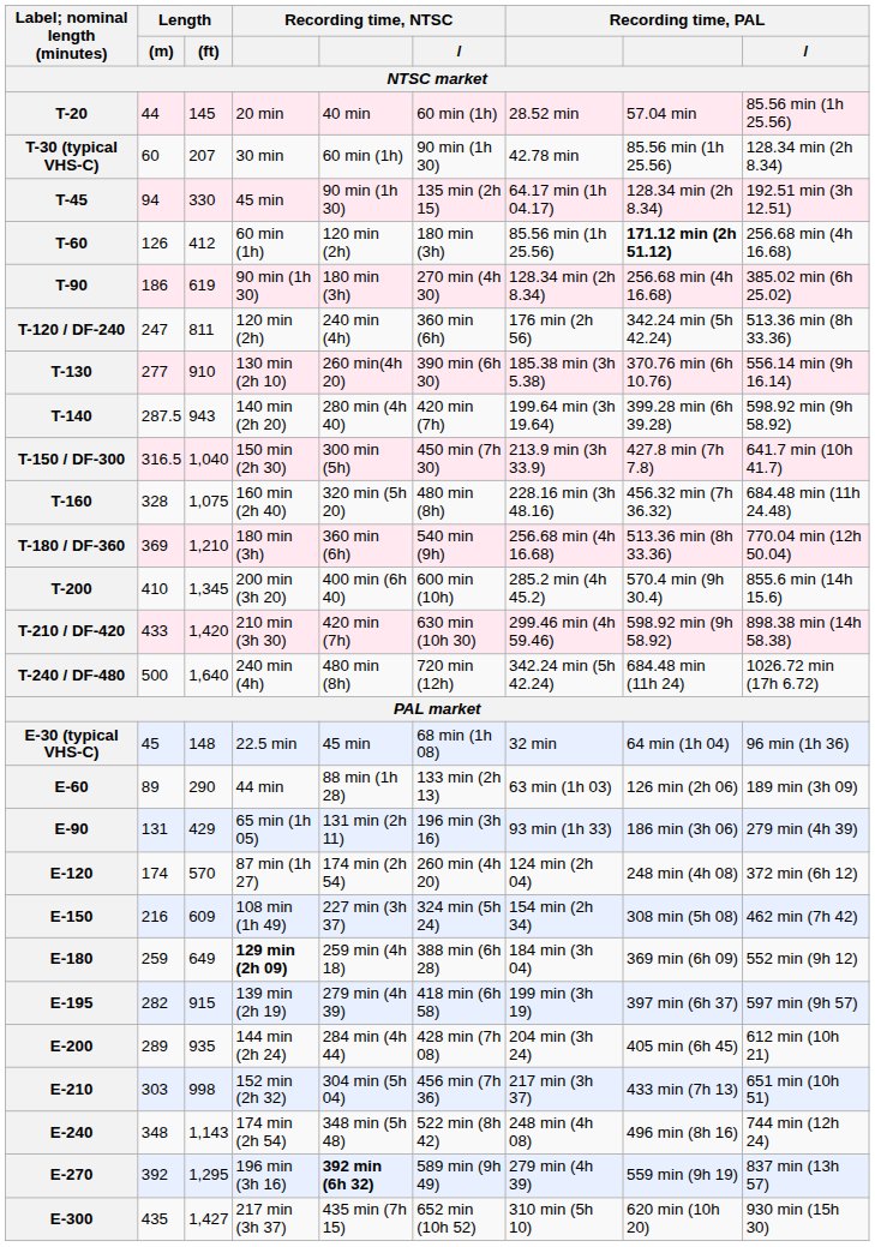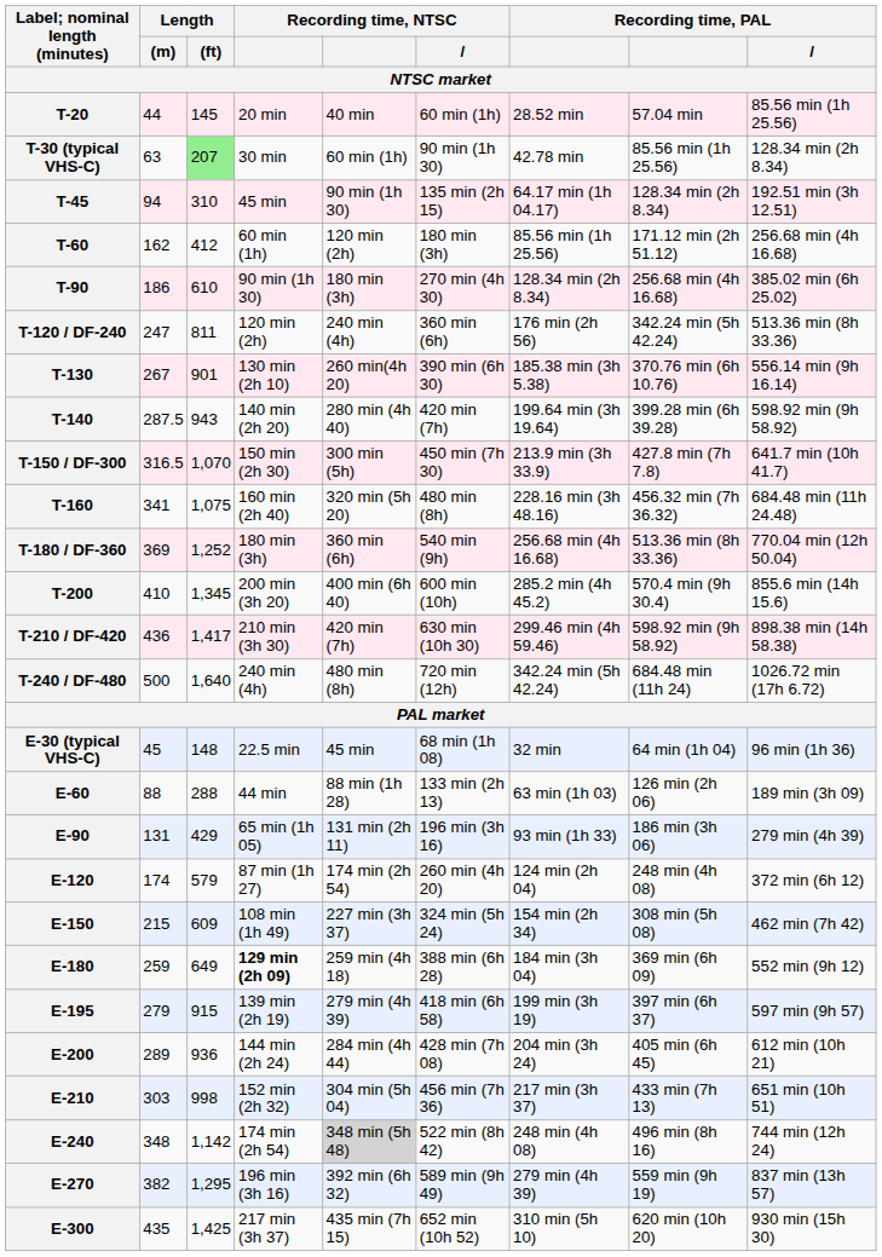T-30 (typical VHS-C) | Length / (m): 60 -> 63
T-30 (typical VHS-C) | Length / (ft): no background -> lightgreen background
T-45 | Length / (ft): 330 -> 310
T-60 | Length / (m): 126 -> 162
T-60 | column 8: bold -> normal
T-90 | Length / (ft): 619 -> 610
T-130 | Length / (m): 277 -> 267
T-130 | Length / (ft): 910 -> 901
T-150 / DF-300 | Length / (ft): 1,040 -> 1,070
T-160 | Length / (m): 328 -> 341
T-180 / DF-360 | Length / (ft): 1,210 -> 1,252
T-210 / DF-420 | Length / (m): 433 -> 436
T-210 / DF-420 | Length / (ft): 1,420 -> 1,417
E-60 | Length / (m): 89 -> 88
E-60 | Length / (ft): 290 -> 288
E-120 | Length / (ft): 570 -> 579
E-150 | Length / (m): 216 -> 215
E-195 | Length / (m): 282 -> 279
E-200 | Length / (ft): 935 -> 936
E-240 | Length / (ft): 1,143 -> 1,142
E-240 | column 5: no background -> lightgrey background
E-270 | Length / (m): 392 -> 382
E-270 | column 5: bold -> normal
E-300 | Length / (ft): 1,427 -> 1,425
